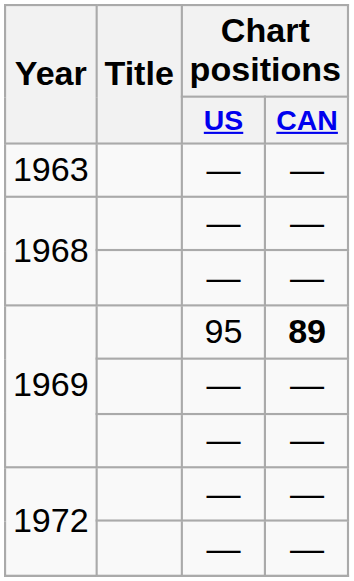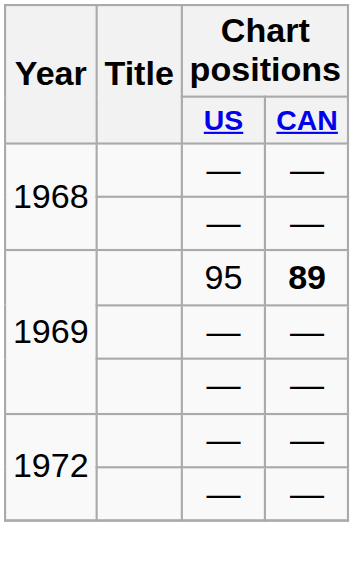- row: 1963 | — | —
